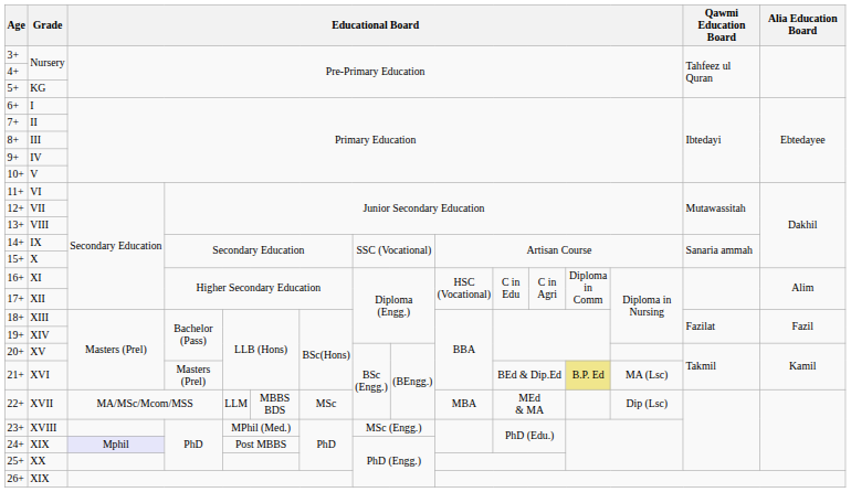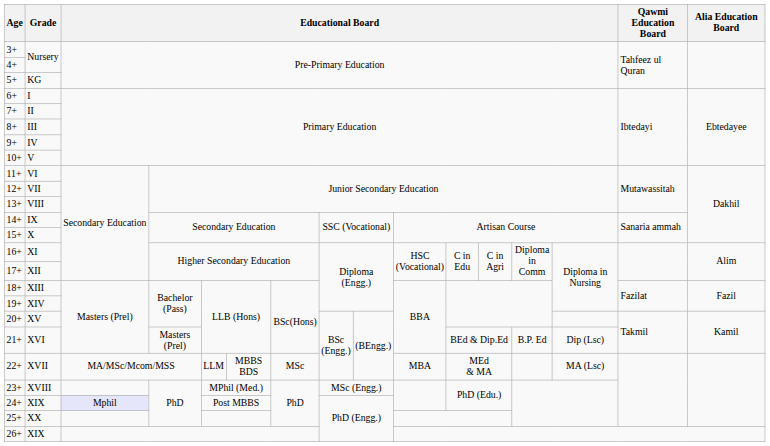XVI | column 13: khaki background -> no background
XVI | column 14: MA (Lsc) -> Dip (Lsc)
XVII | column 14: Dip (Lsc) -> MA (Lsc)
